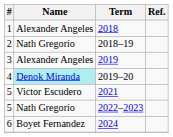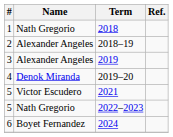2018 | Name: Alexander Angeles -> Nath Gregorio
2018–19 | Name: Nath Gregorio -> Alexander Angeles
2019–20 | Name: paleturquoise background -> no background
